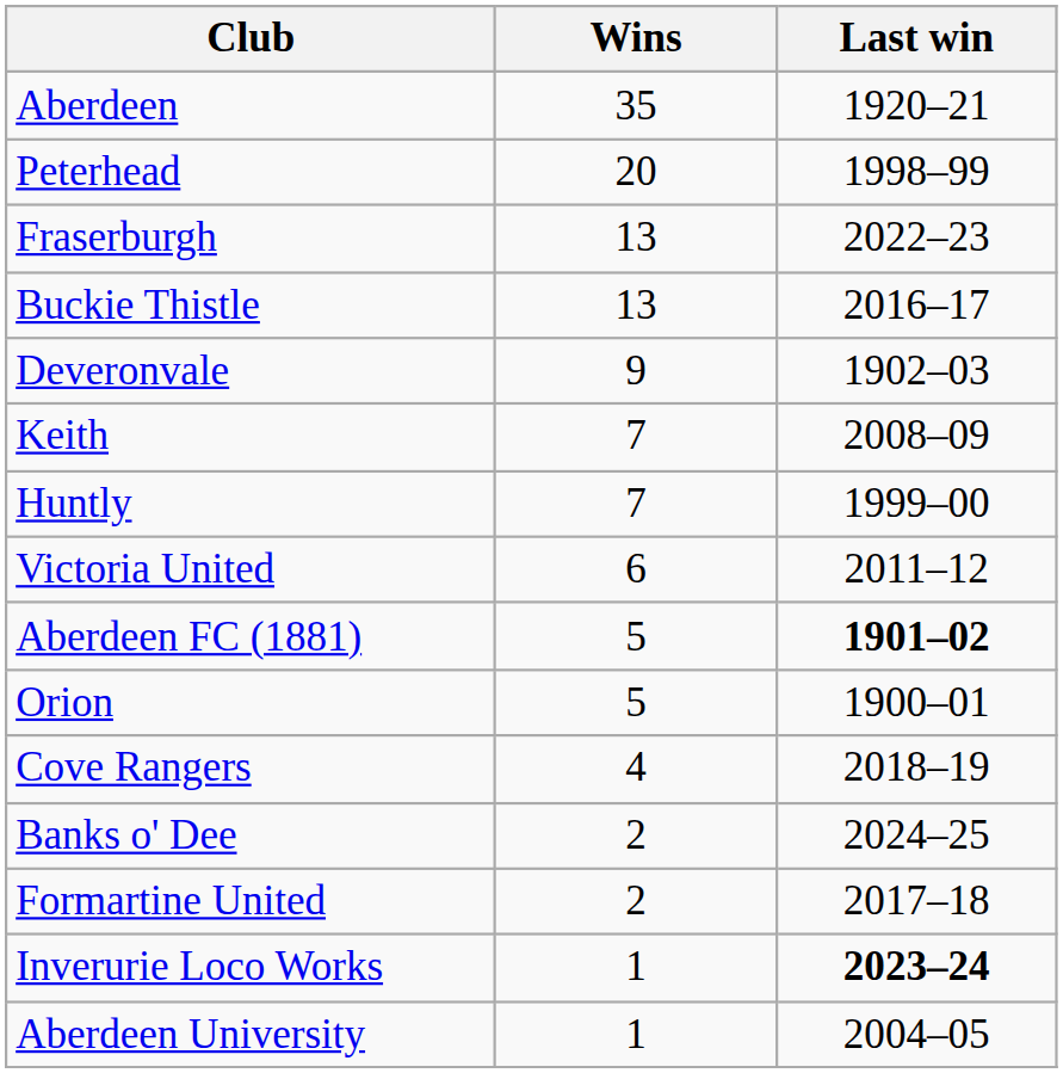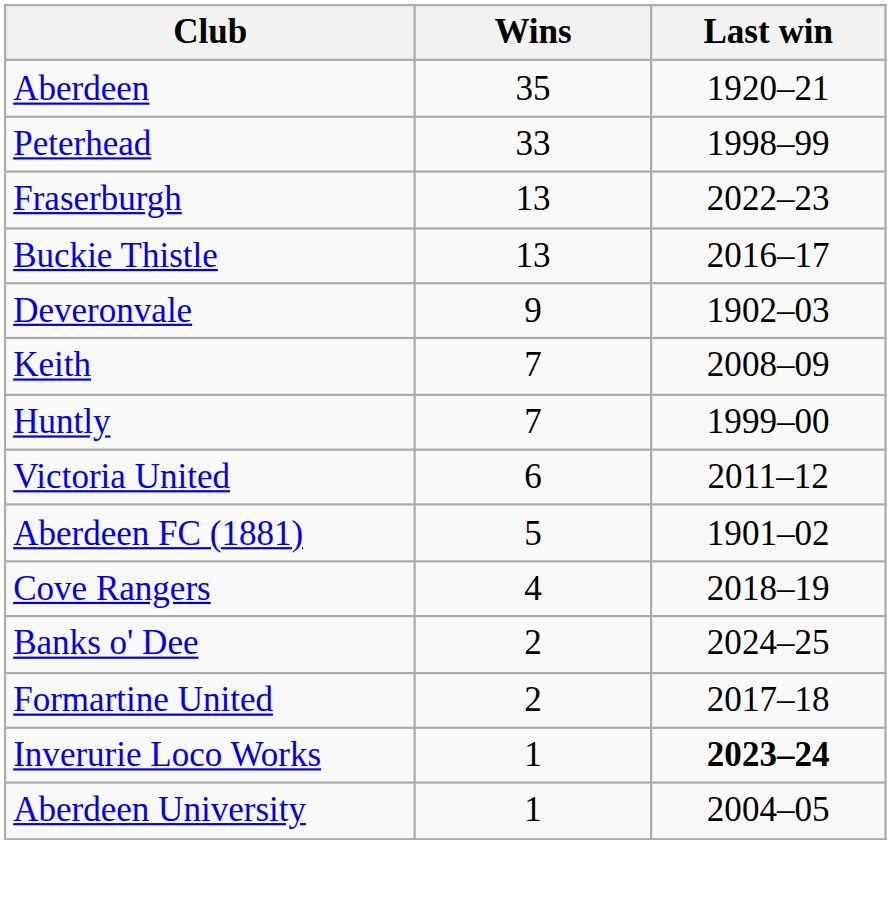Peterhead | Wins: 20 -> 33
Aberdeen FC (1881) | Last win: bold -> normal
- row: Orion | 5 | 1900–01
